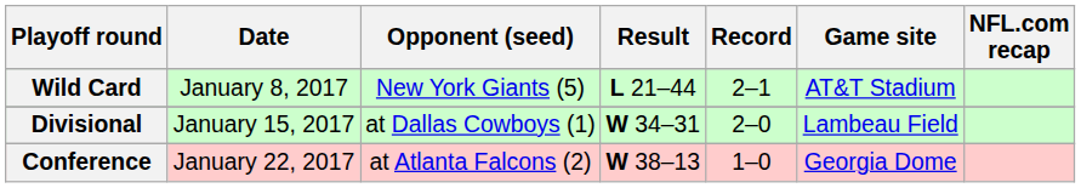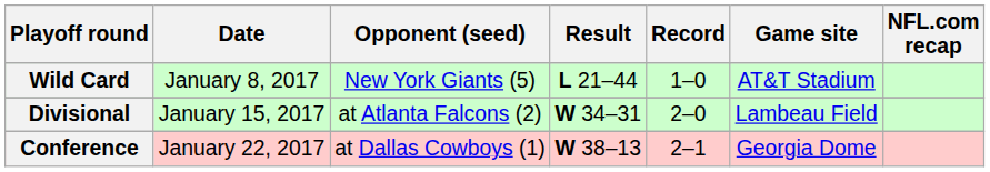Wild Card | Record: 2–1 -> 1–0
Divisional | Opponent (seed): at Dallas Cowboys (1) -> at Atlanta Falcons (2)
Conference | Opponent (seed): at Atlanta Falcons (2) -> at Dallas Cowboys (1)
Conference | Record: 1–0 -> 2–1
